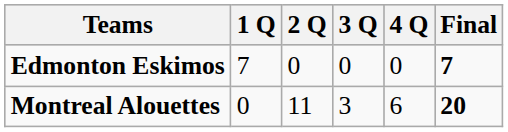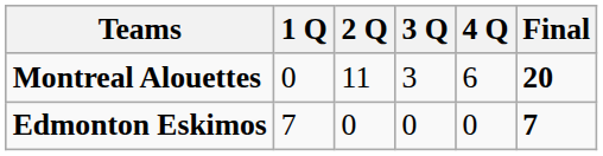rows swapped: Montreal Alouettes <-> Edmonton Eskimos
